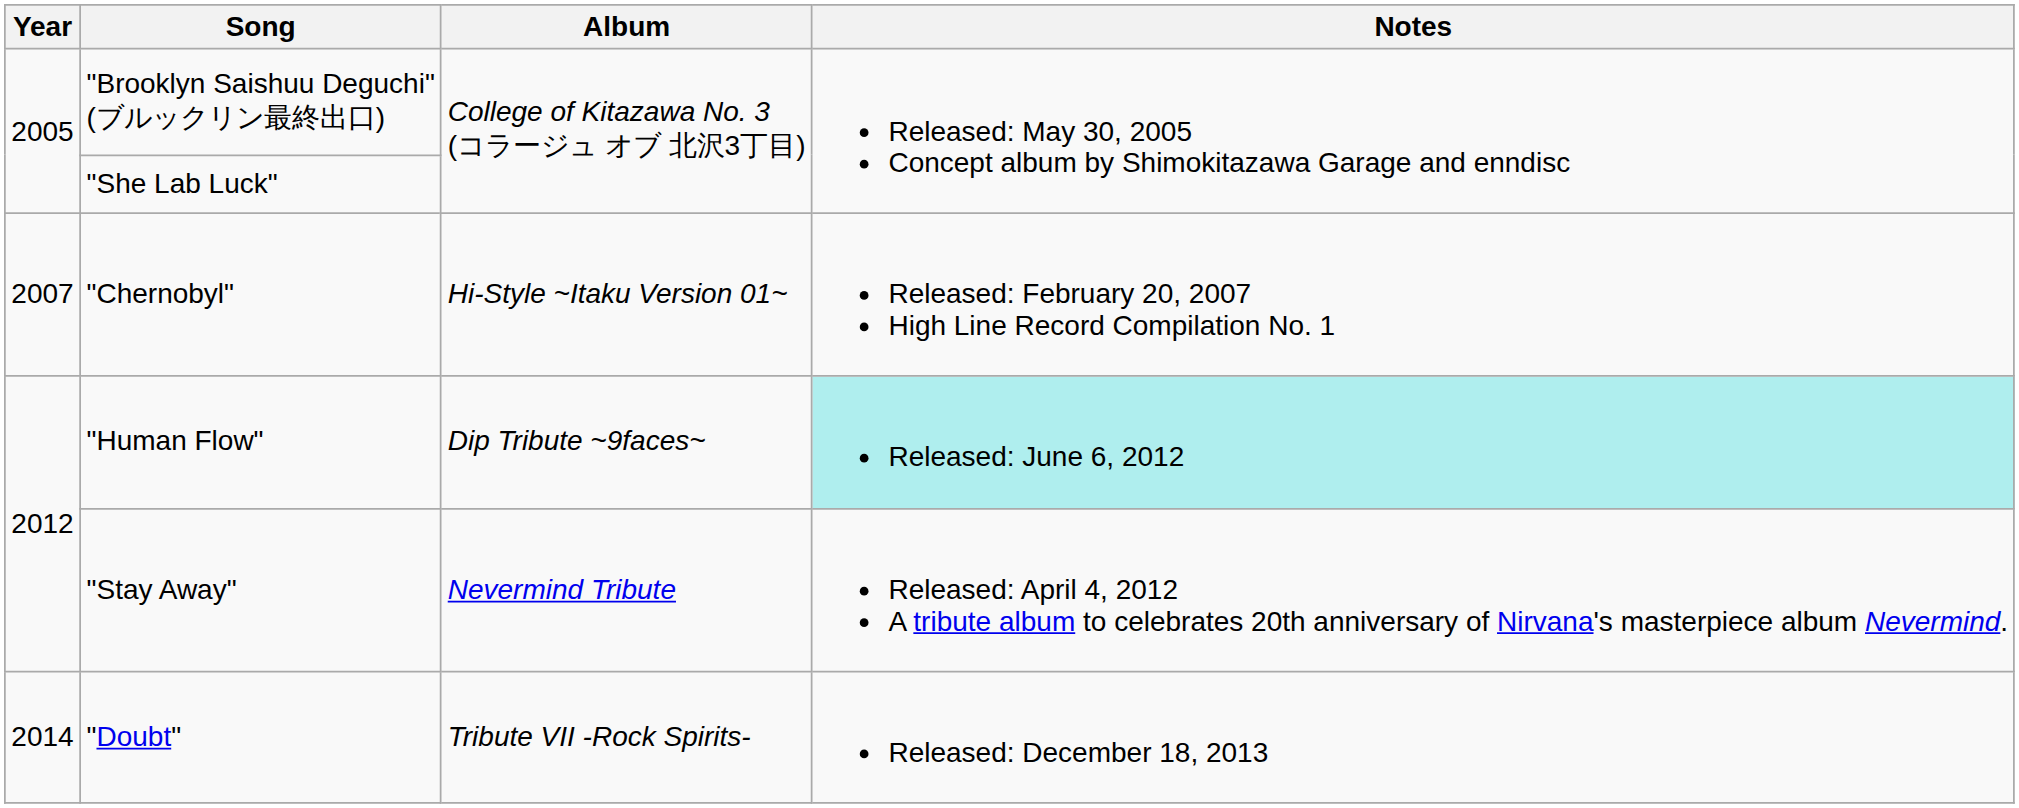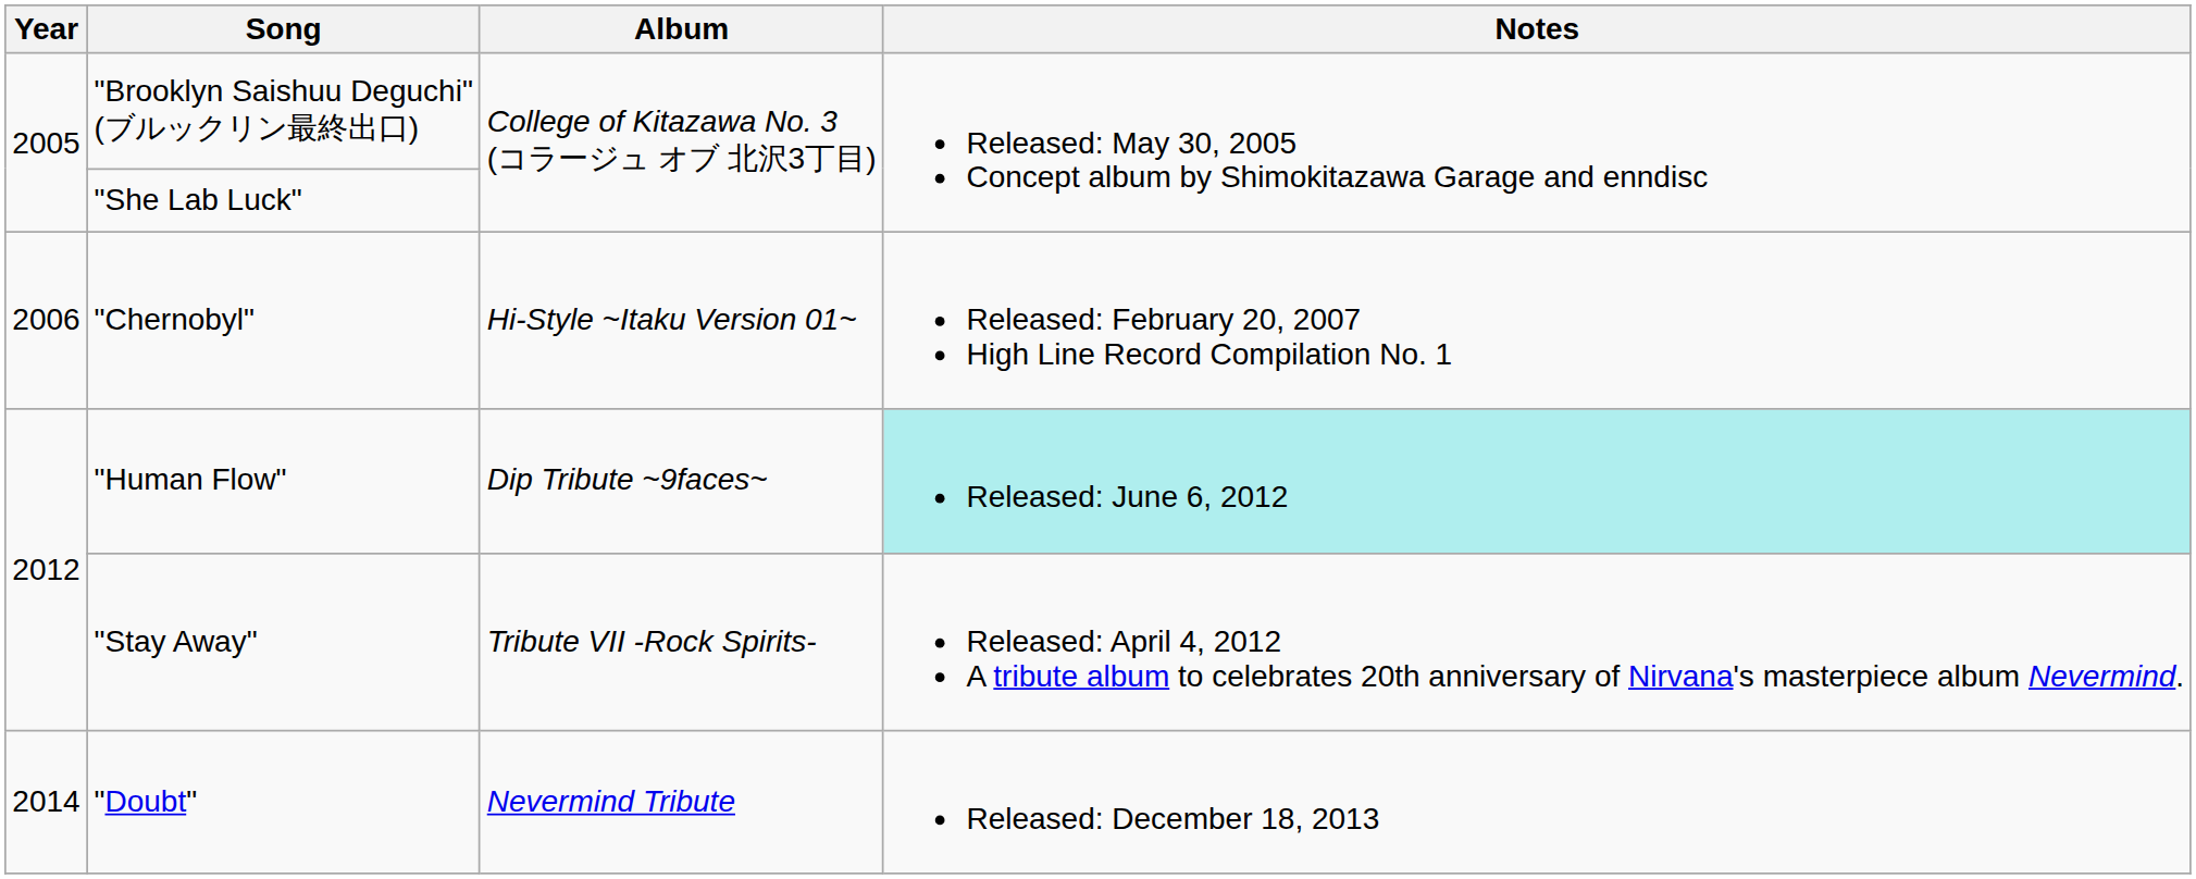"Chernobyl" | Year: 2007 -> 2006
"Stay Away" | Album: Nevermind Tribute -> Tribute VII -Rock Spirits-
"Doubt" | Album: Tribute VII -Rock Spirits- -> Nevermind Tribute
